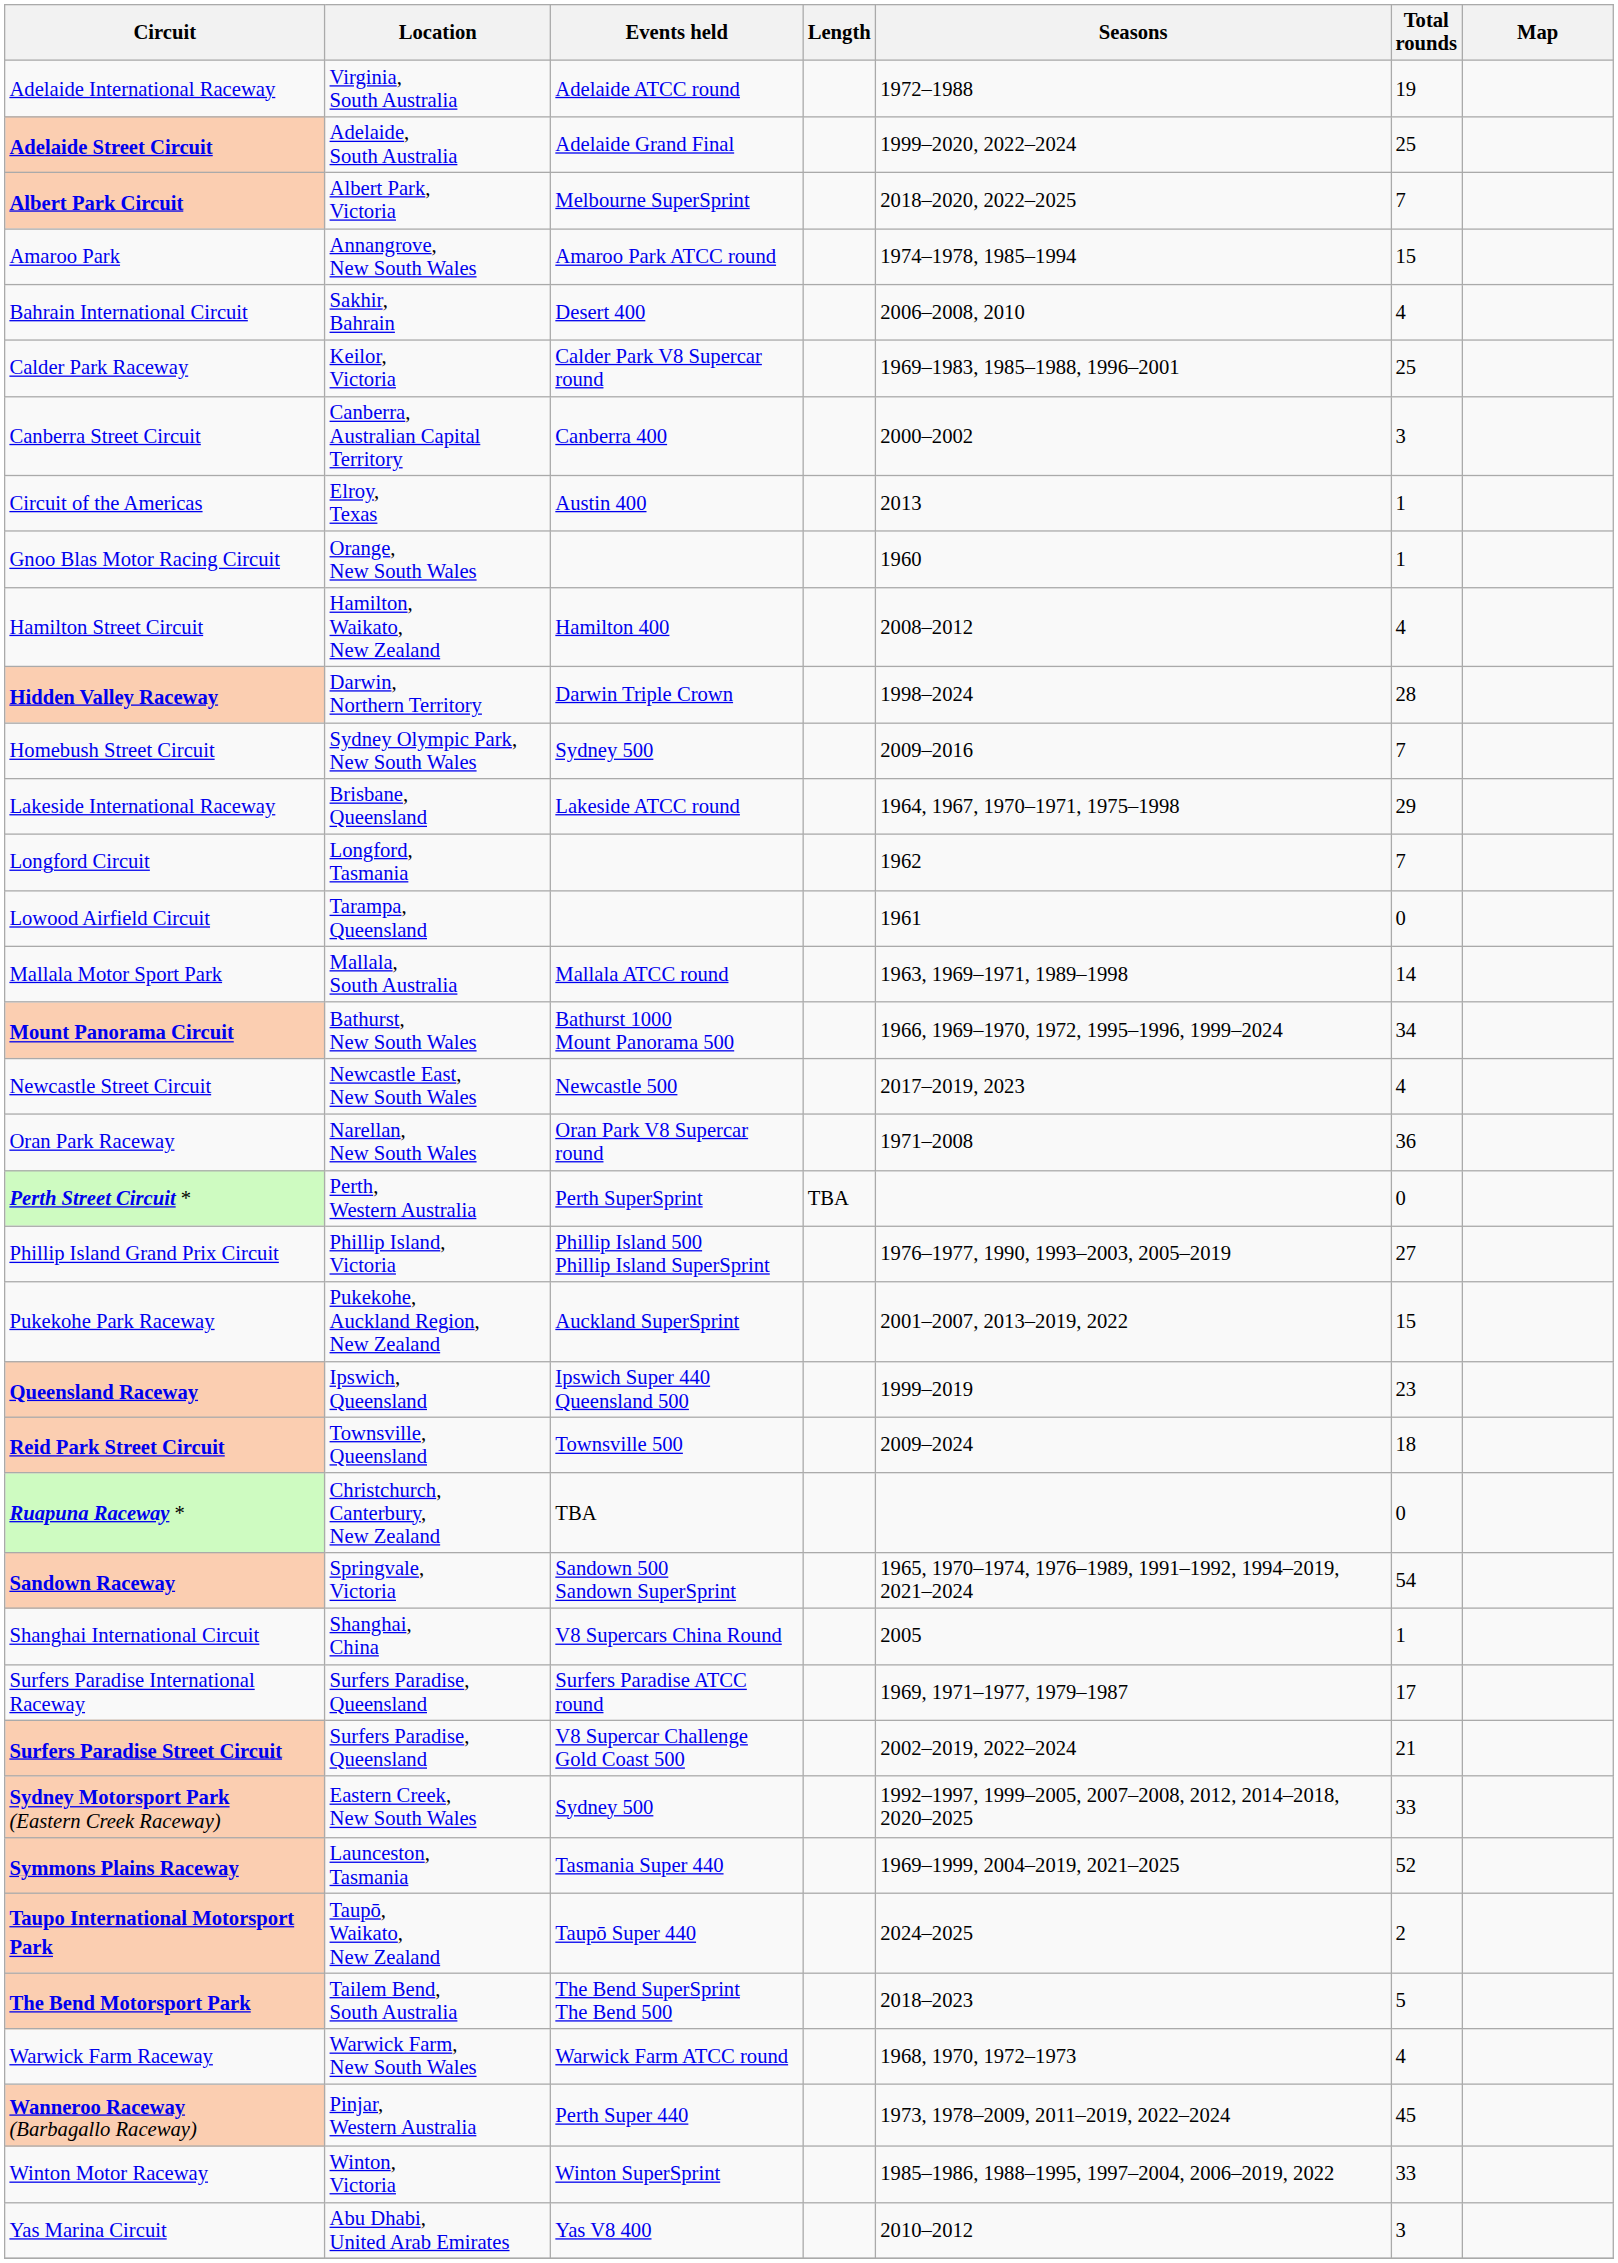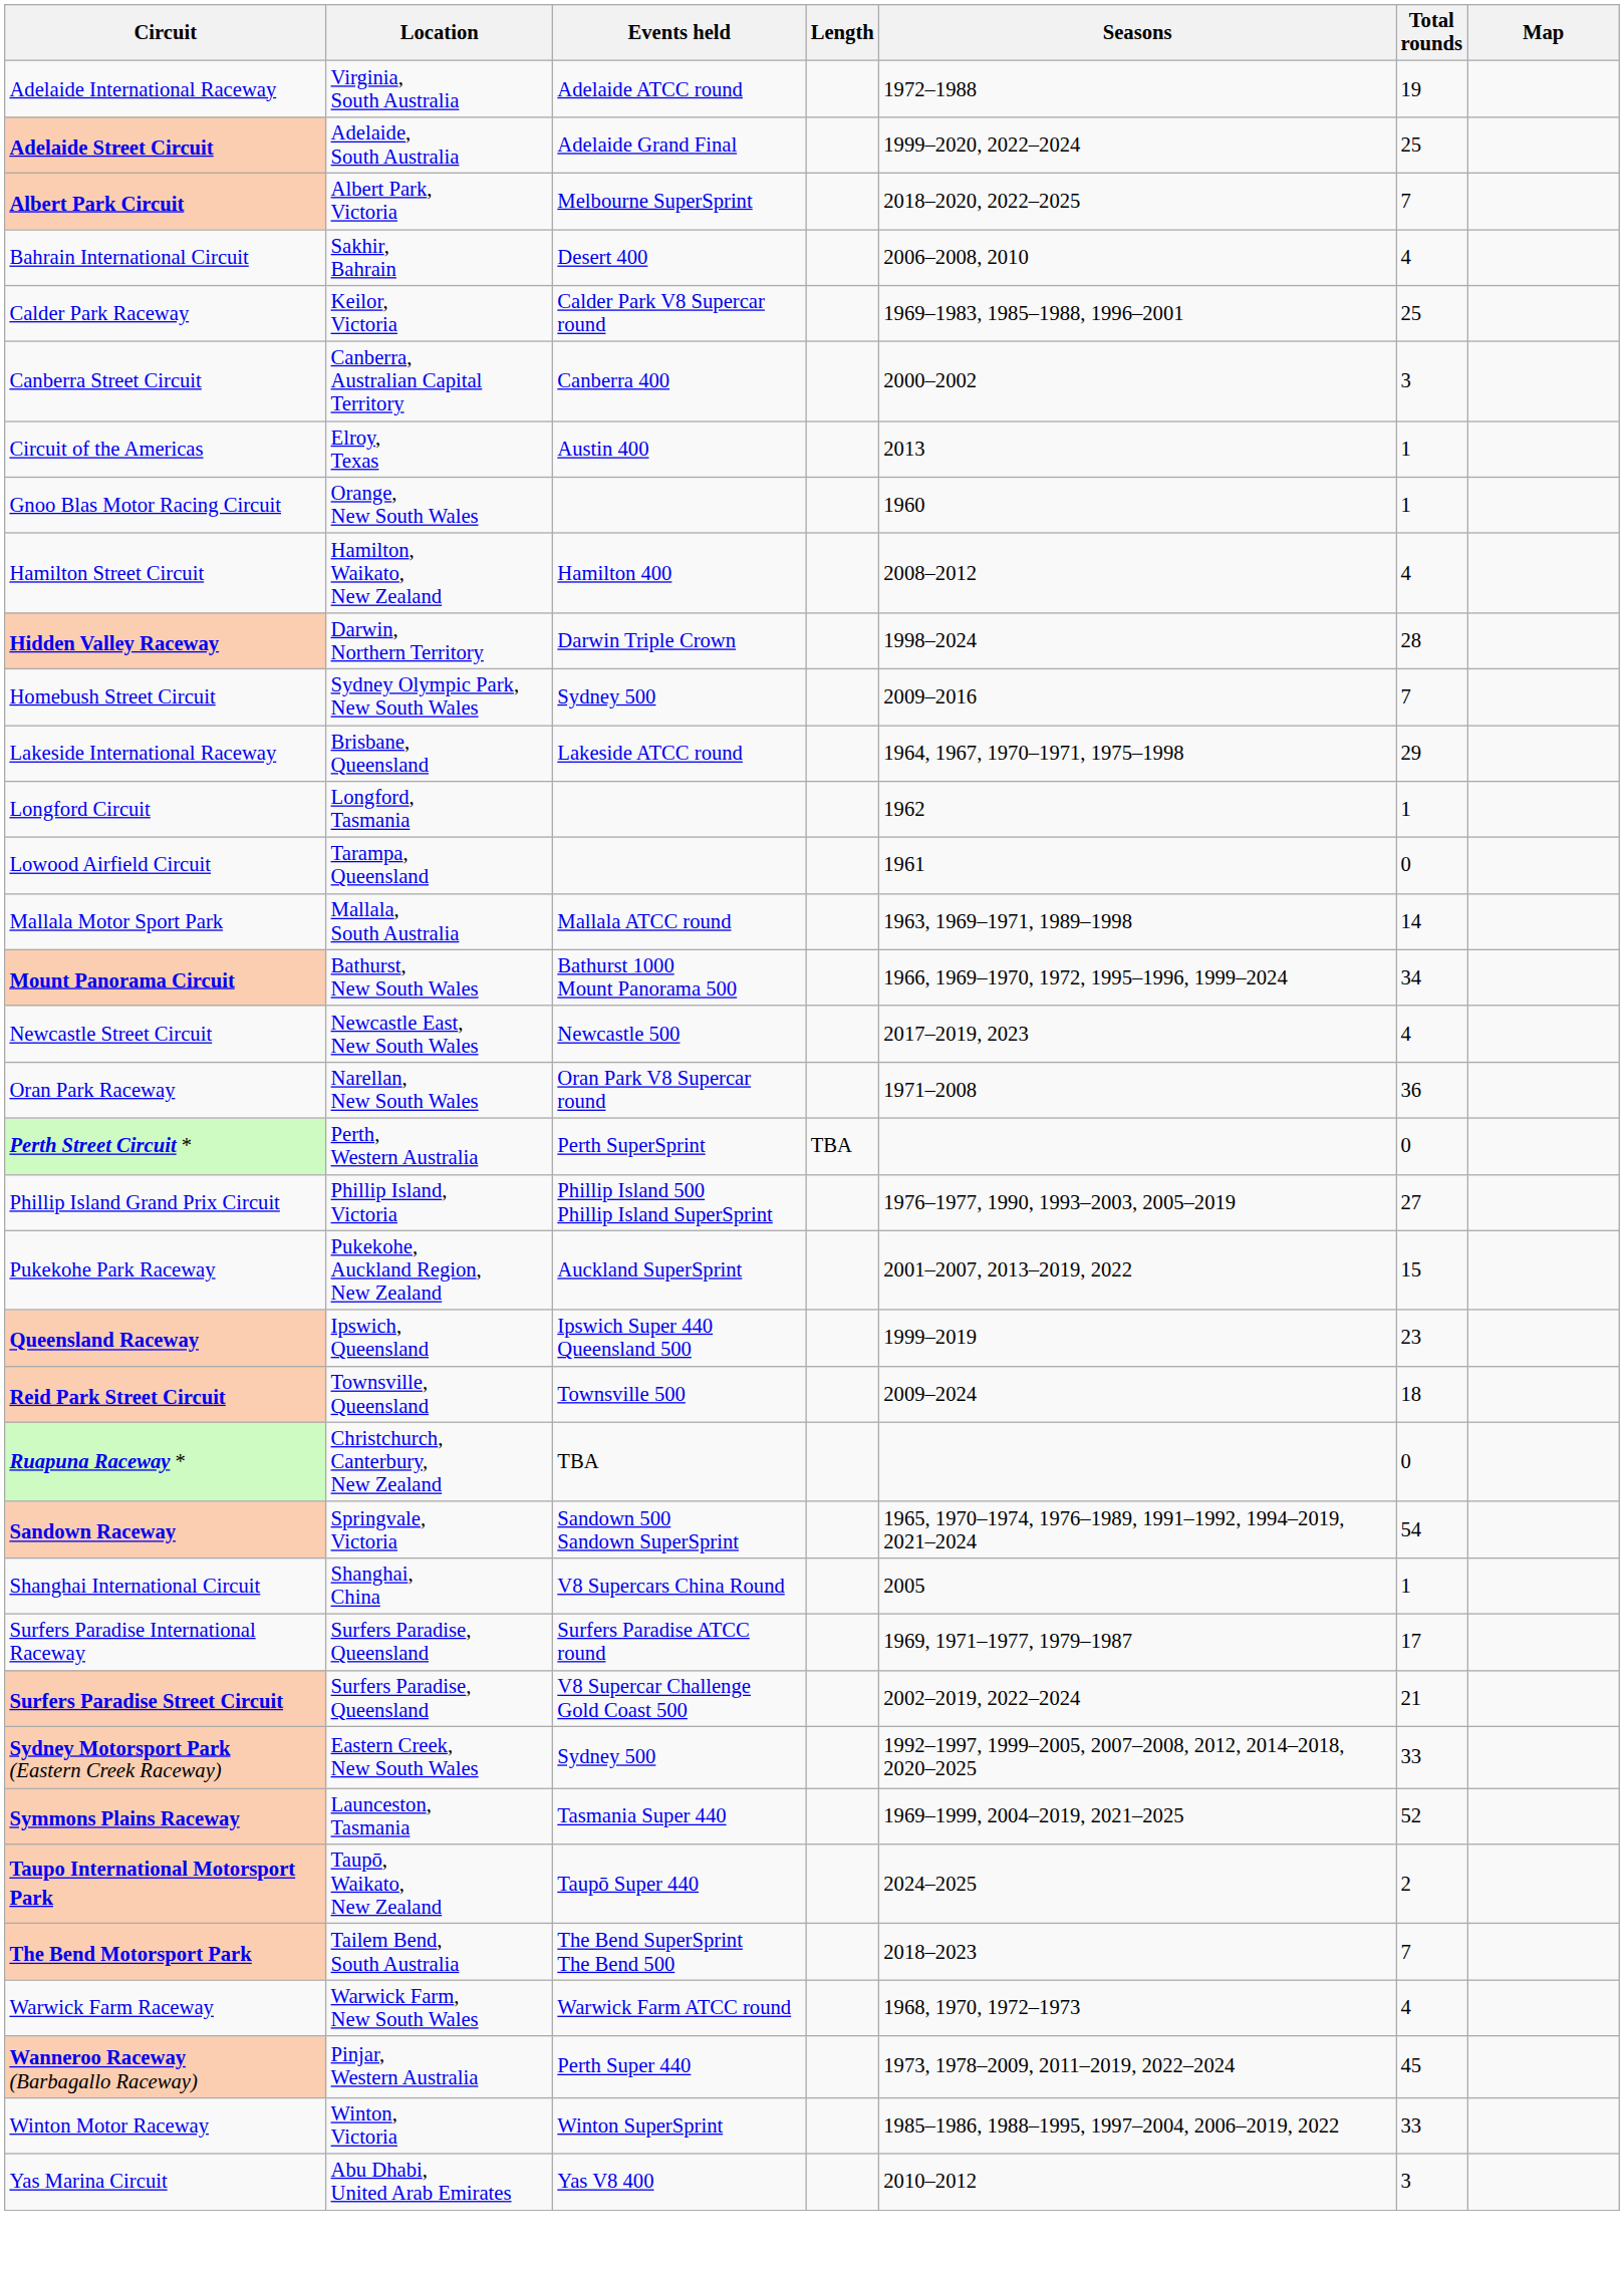- row: Amaroo Park | Annangrove, New South Wales | Amaroo Park ATCC round | 1974–1978, 1985–1994 | 15
Longford Circuit | Total rounds: 7 -> 1
The Bend Motorsport Park | Total rounds: 5 -> 7
